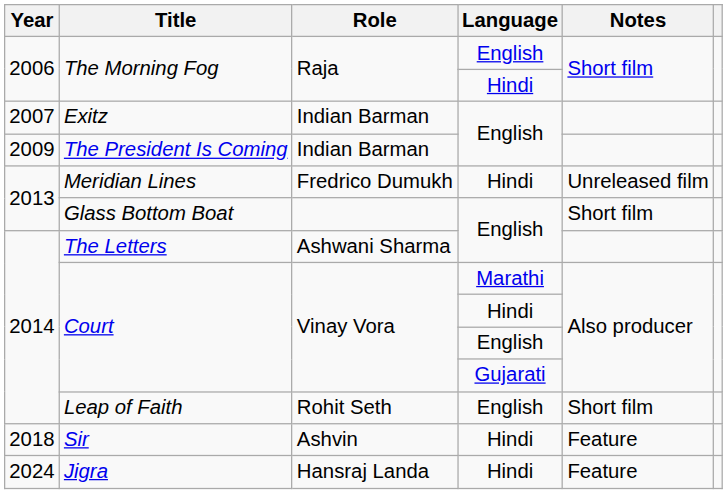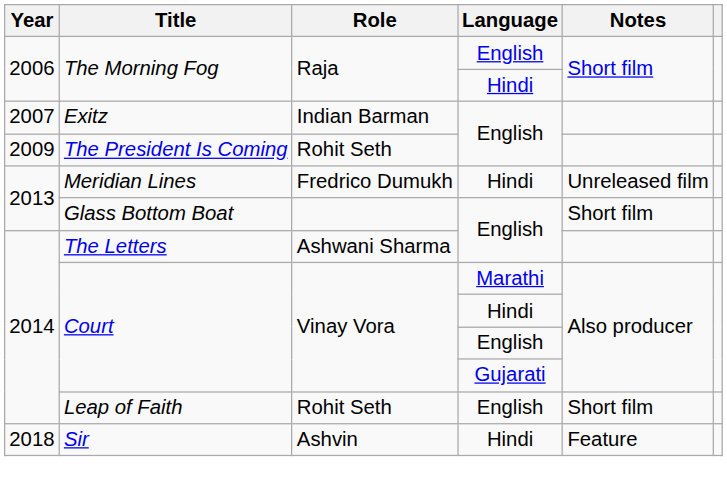The President Is Coming | Role: Indian Barman -> Rohit Seth
- row: 2024 | Jigra | Hansraj Landa | Hindi | Feature
